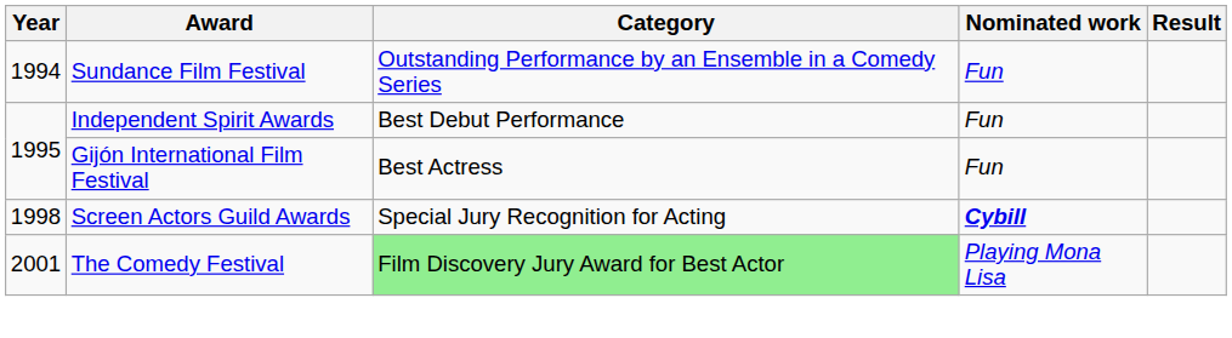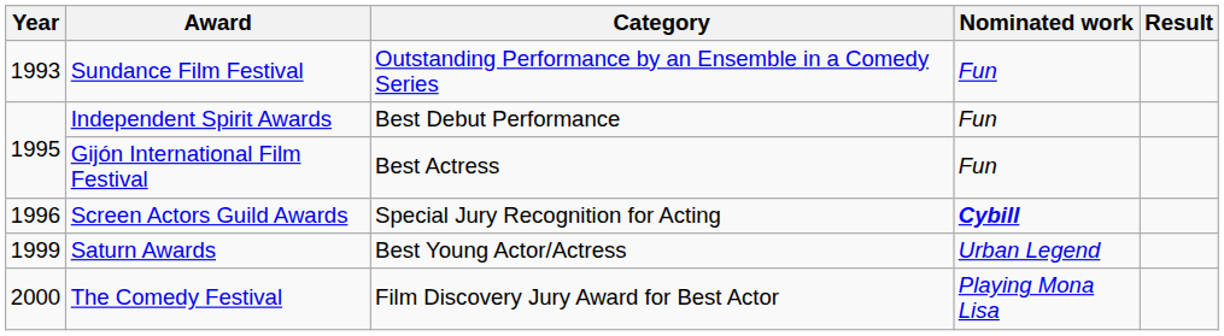Sundance Film Festival | Year: 1994 -> 1993
Screen Actors Guild Awards | Year: 1998 -> 1996
+ row: 1999 | Saturn Awards | Best Young Actor/Actress | Urban Legend
The Comedy Festival | Year: 2001 -> 2000
The Comedy Festival | Category: lightgreen background -> no background
